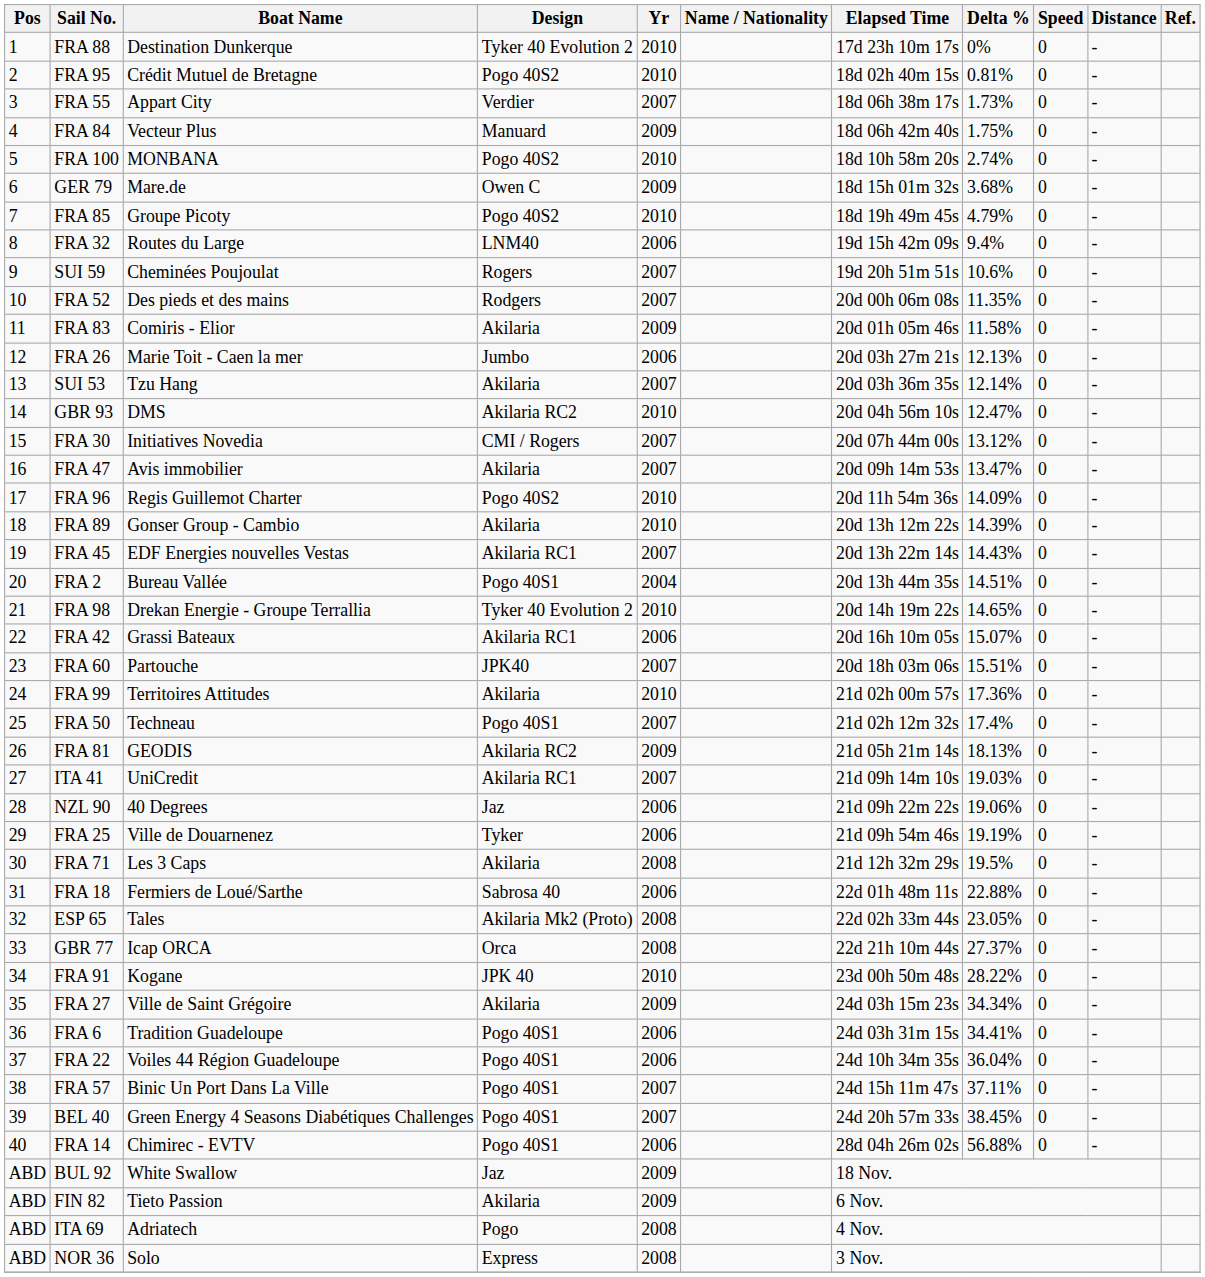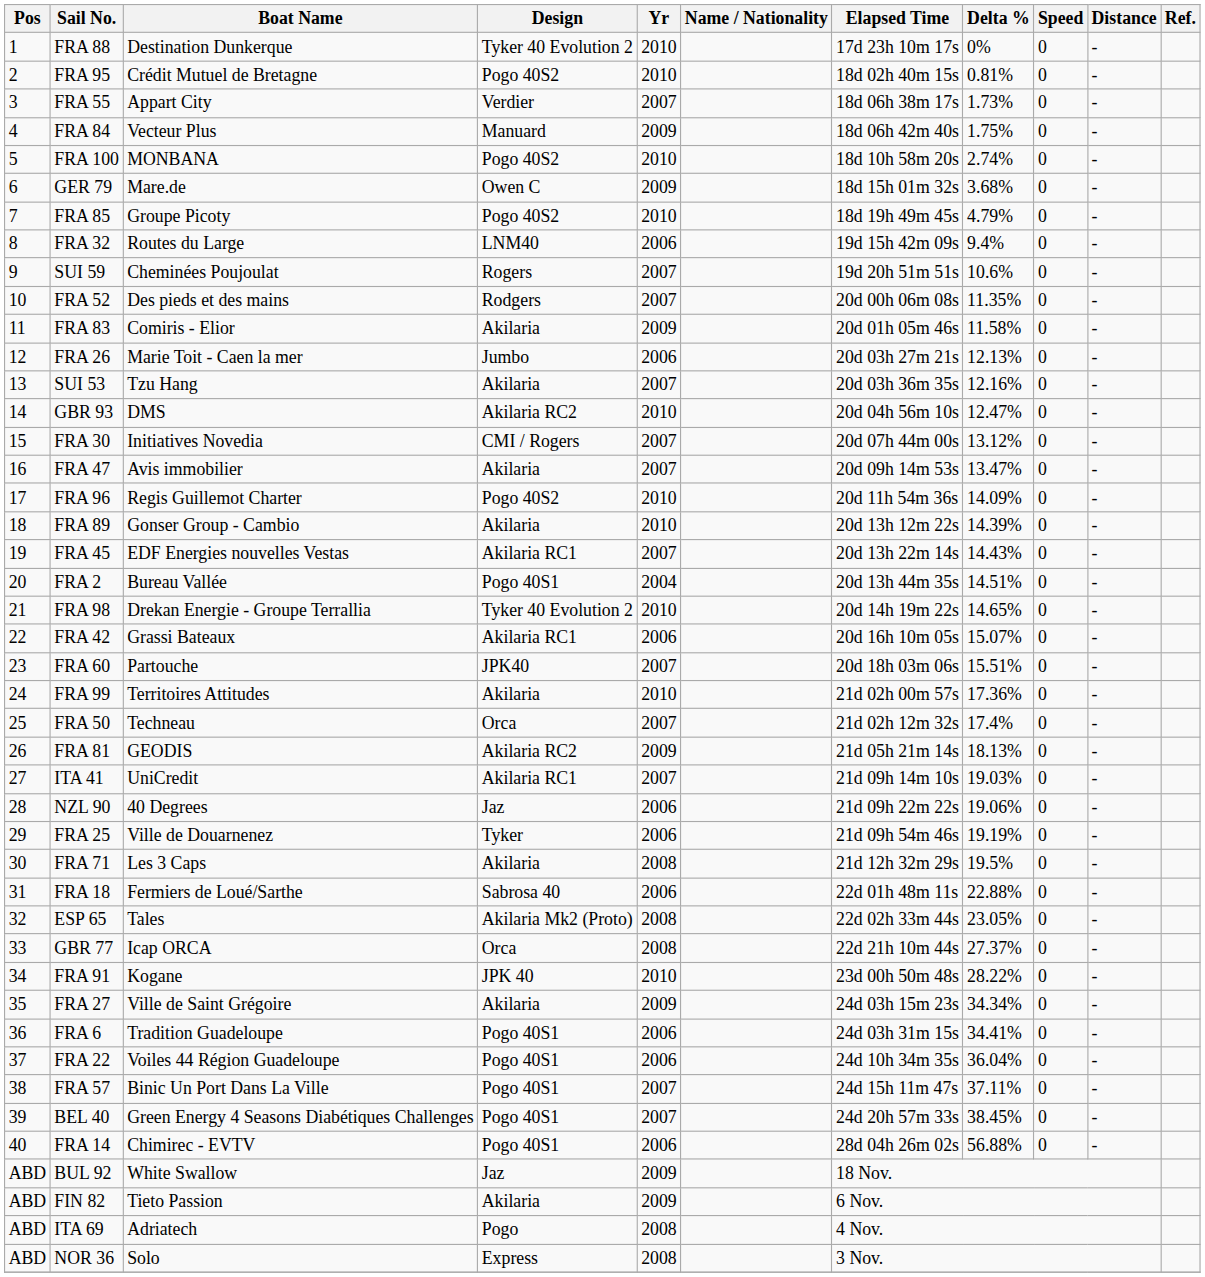SUI 53 | Delta %: 12.14% -> 12.16%
FRA 50 | Design: Pogo 40S1 -> Orca
